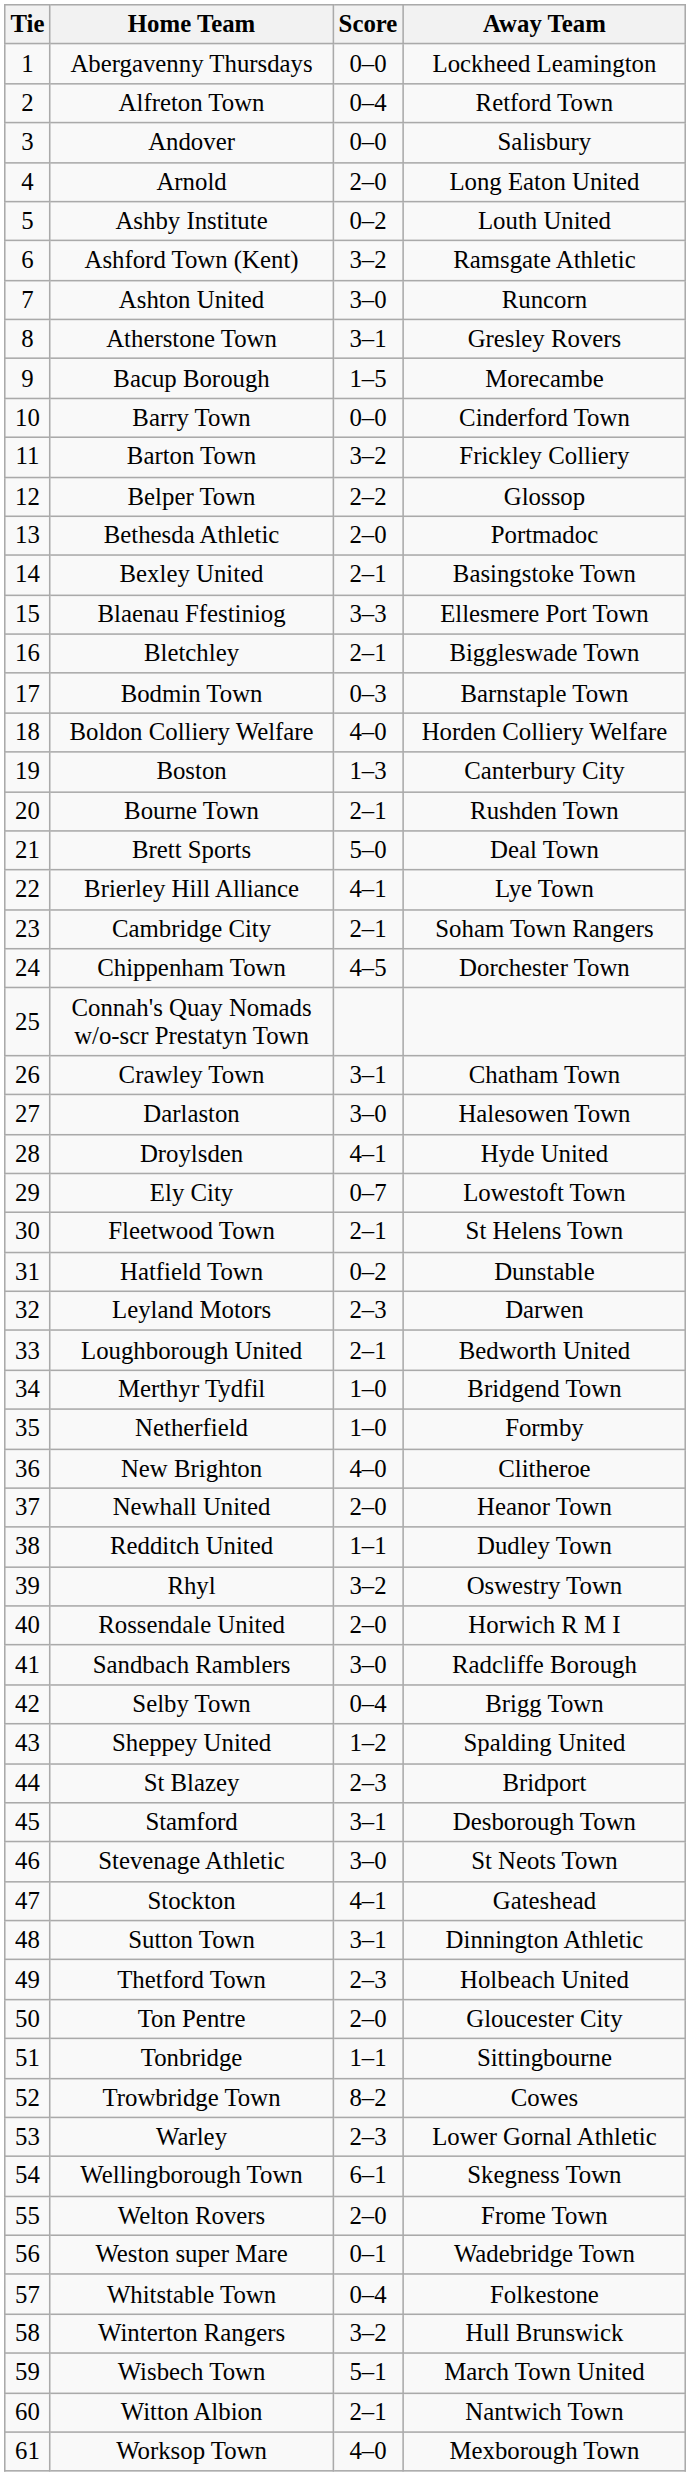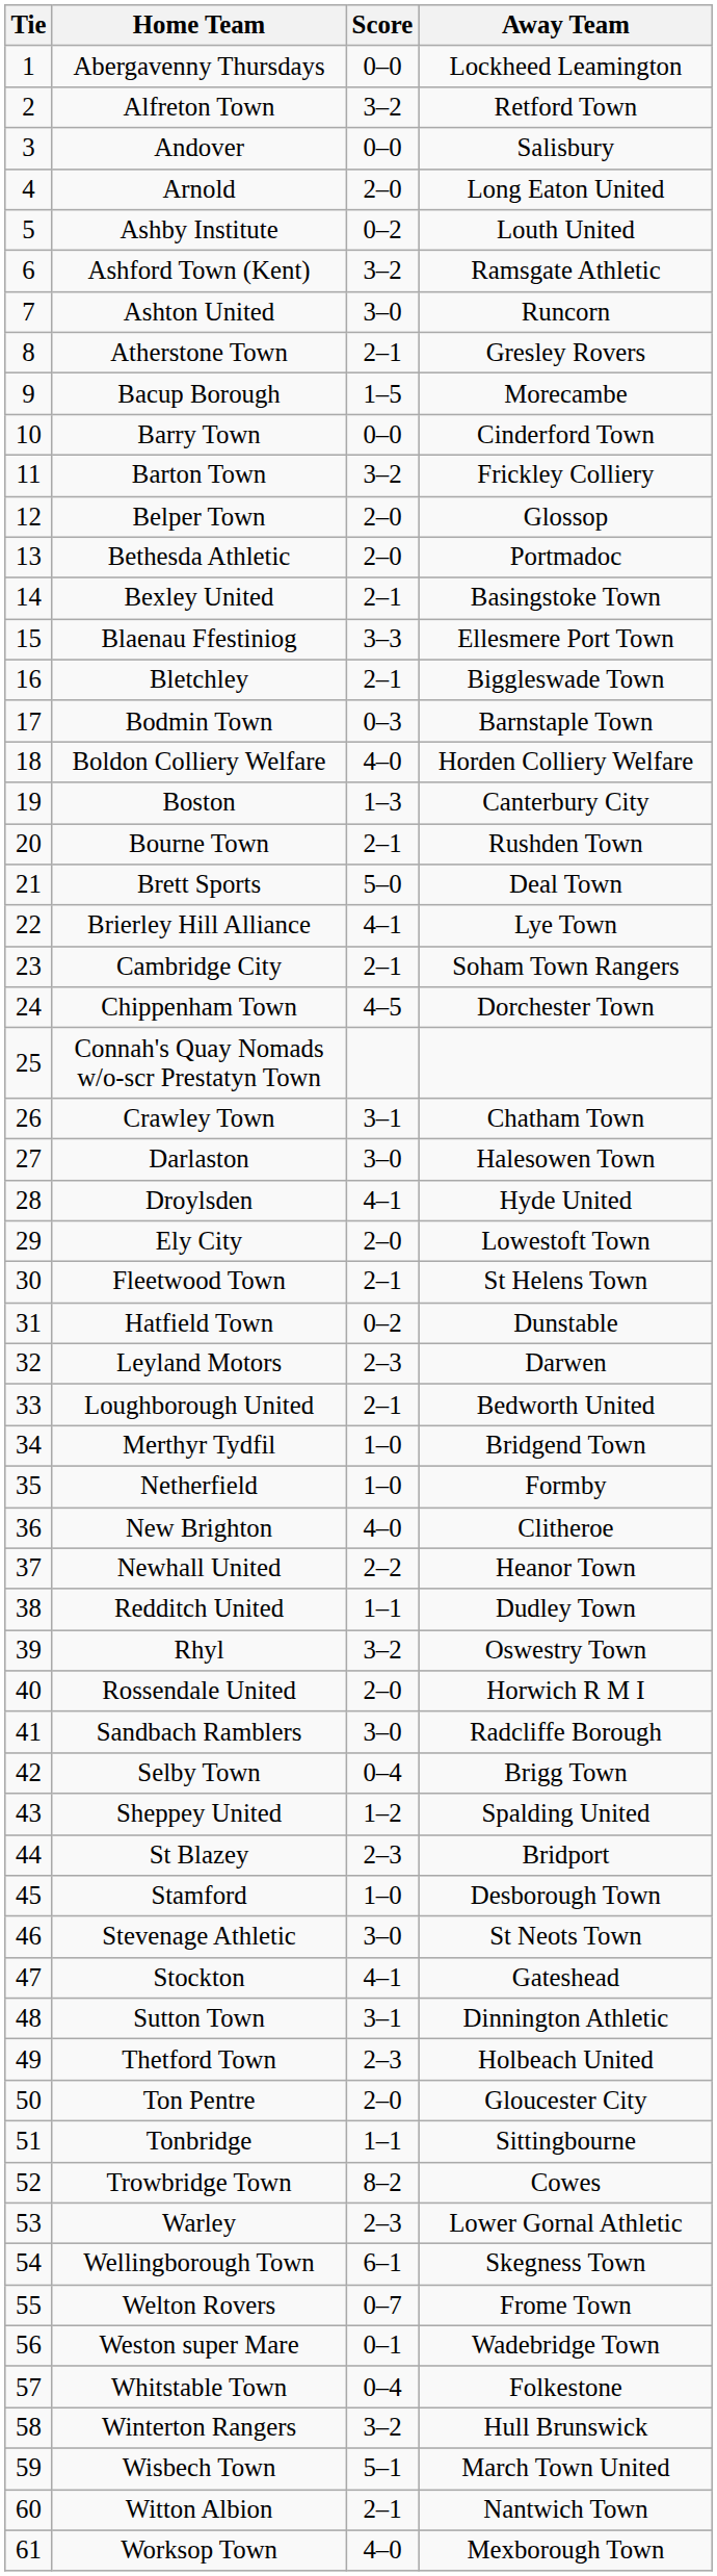Alfreton Town | Score: 0–4 -> 3–2
Atherstone Town | Score: 3–1 -> 2–1
Belper Town | Score: 2–2 -> 2–0
Ely City | Score: 0–7 -> 2–0
Newhall United | Score: 2–0 -> 2–2
Stamford | Score: 3–1 -> 1–0
Welton Rovers | Score: 2–0 -> 0–7
